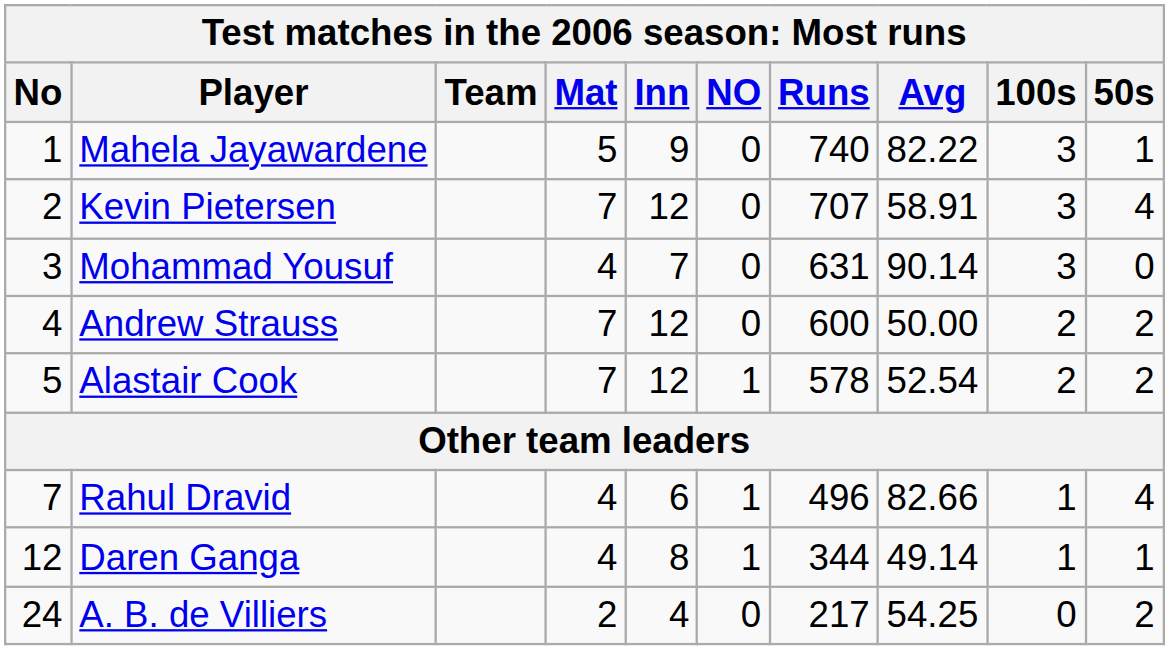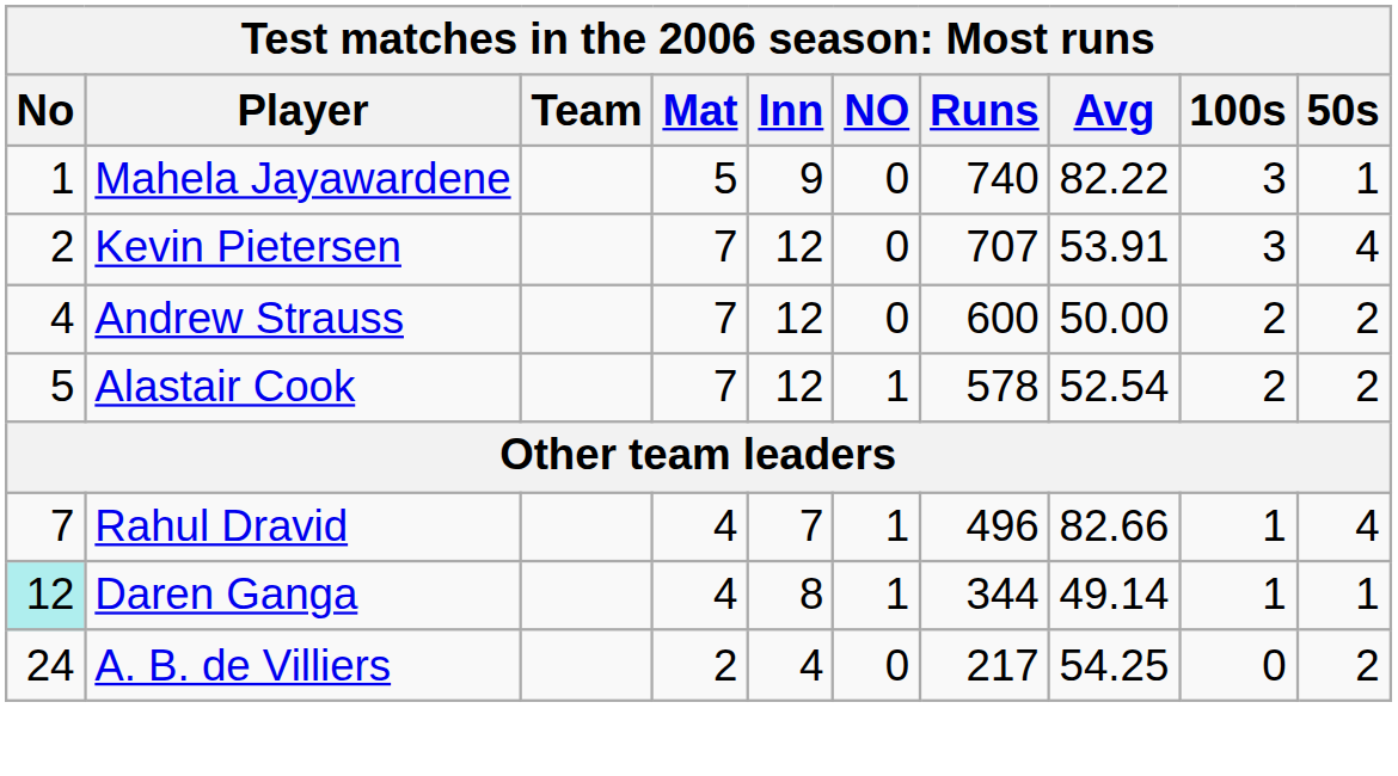Kevin Pietersen | Avg: 58.91 -> 53.91
- row: 3 | Mohammad Yousuf | 4 | 7 | 0 | 631 | 90.14 | 3 | 0
Rahul Dravid | Inn: 6 -> 7
Daren Ganga | No: no background -> paleturquoise background
